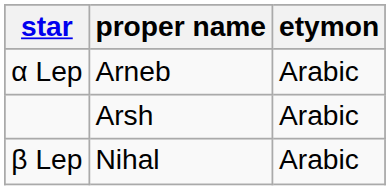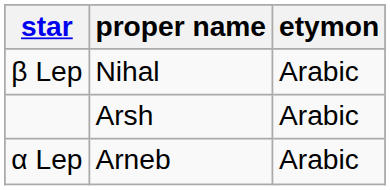rows swapped: α Lep <-> β Lep
